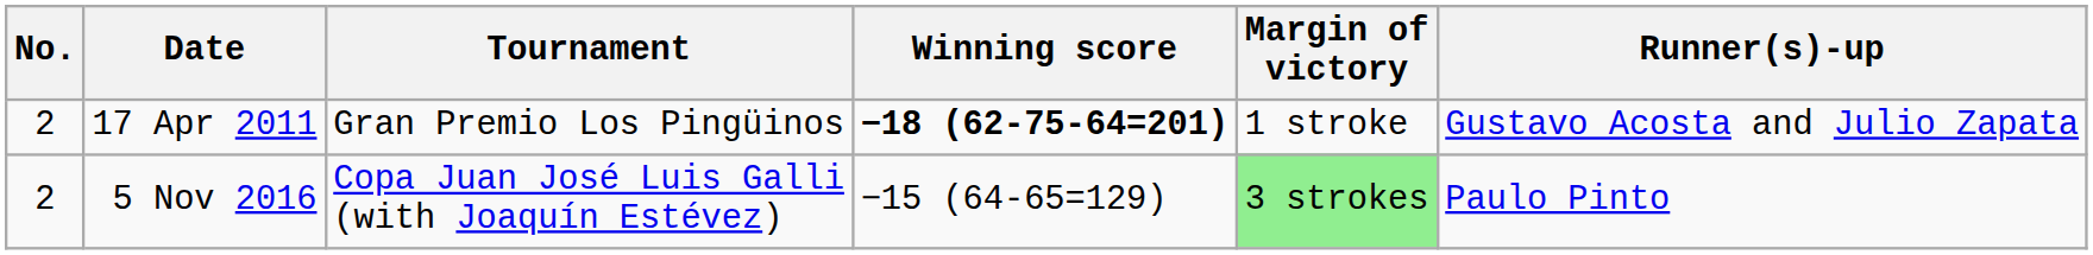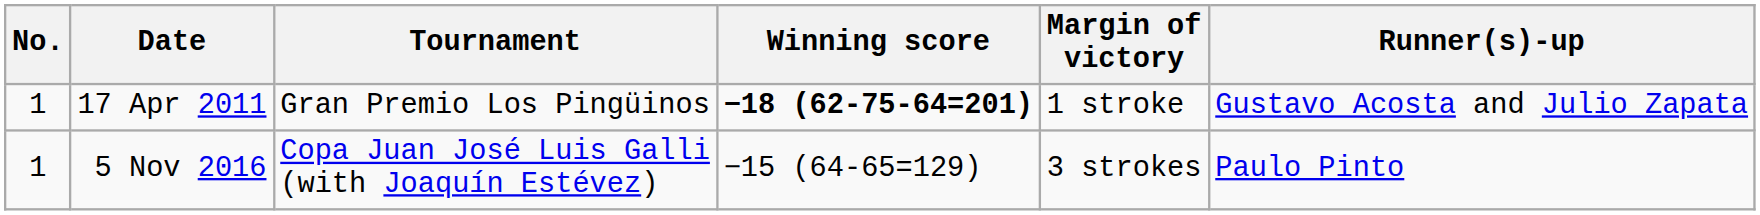17 Apr 2011 | No.: 2 -> 1
5 Nov 2016 | No.: 2 -> 1
5 Nov 2016 | Margin of victory: lightgreen background -> no background
